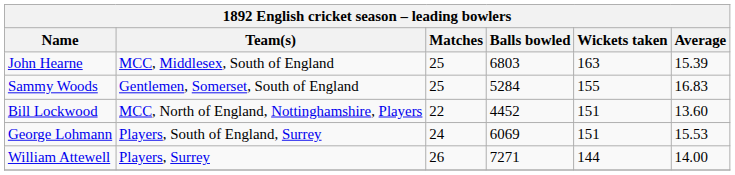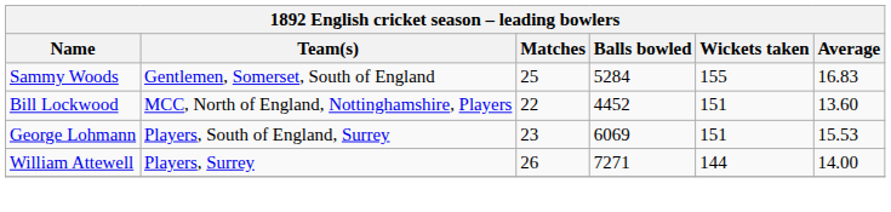- row: John Hearne | MCC, Middlesex, South of England | 25 | 6803 | 163 | 15.39
George Lohmann | Matches: 24 -> 23
